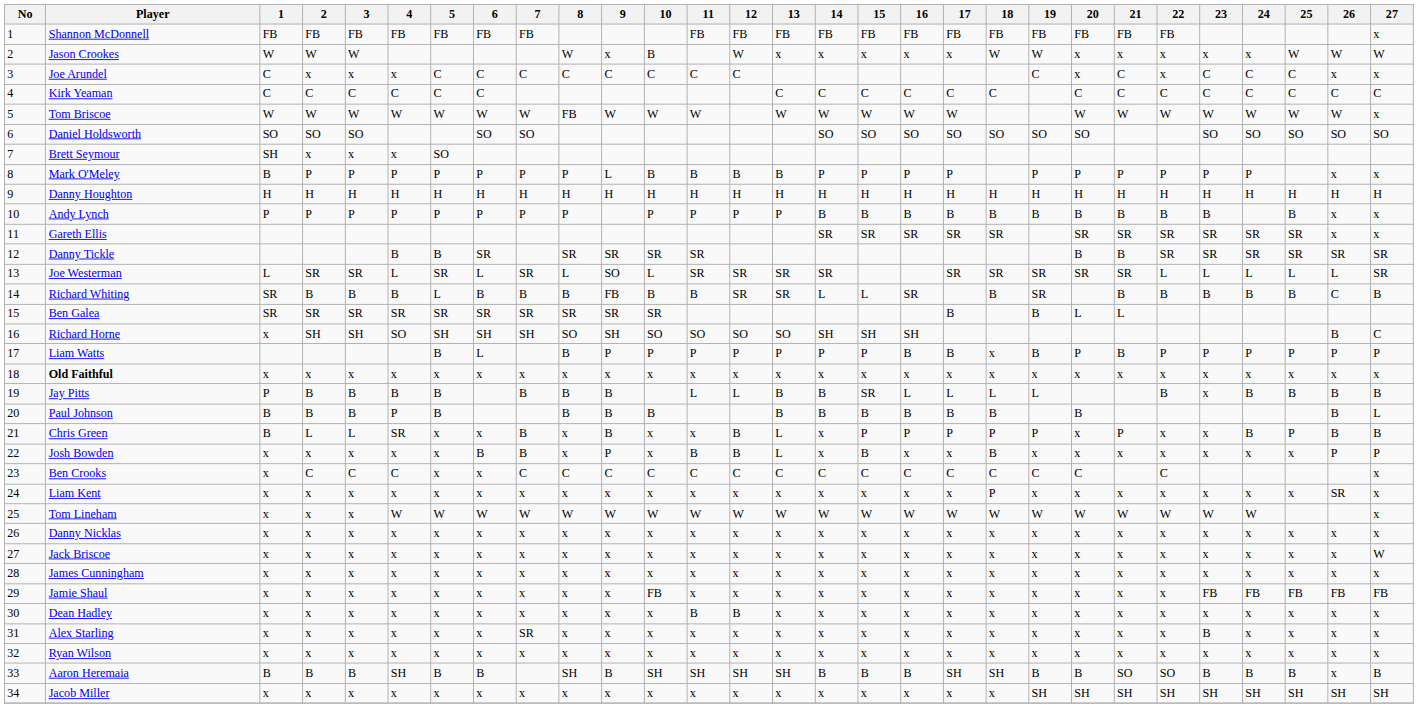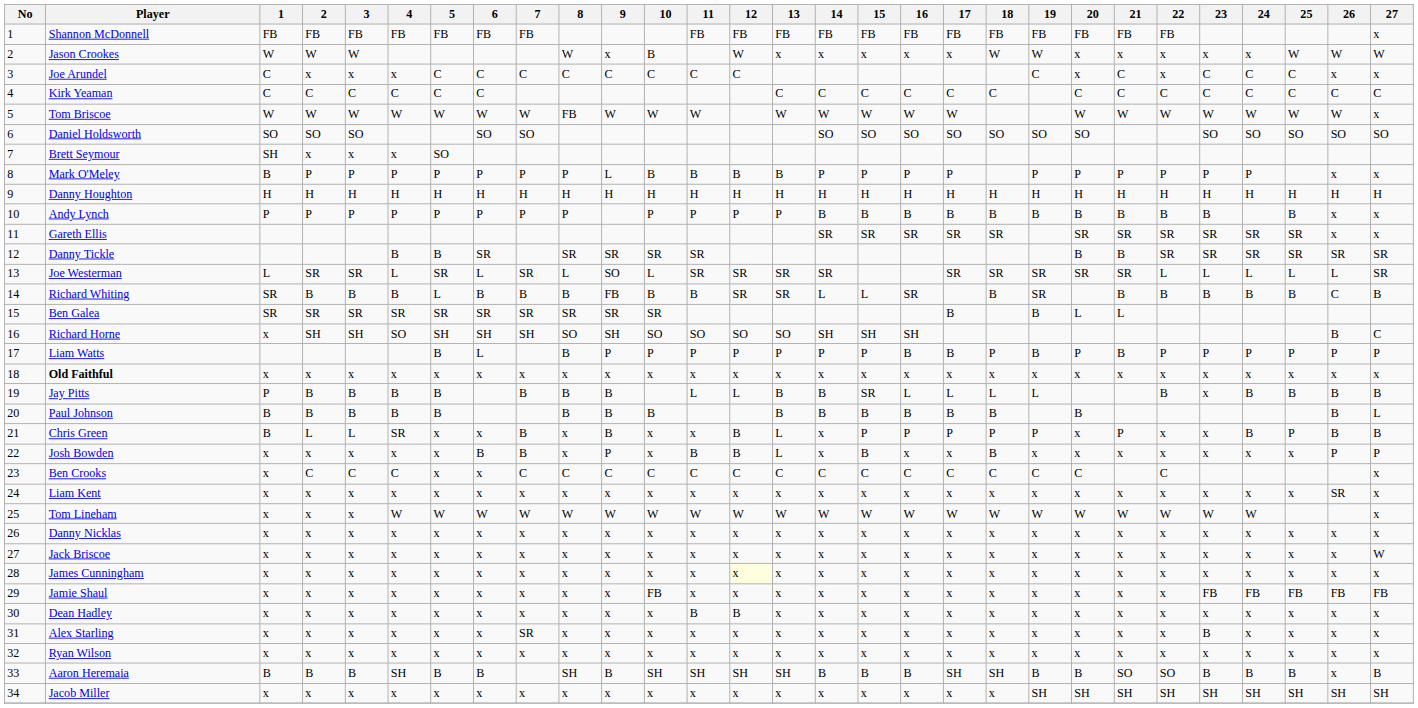Liam Watts | 18: x -> P
Paul Johnson | 4: P -> B
Liam Kent | 18: P -> x
James Cunningham | 12: no background -> lightyellow background
